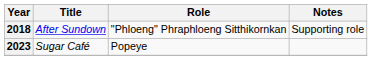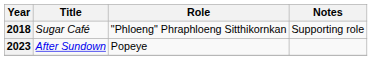2018 | Title: After Sundown -> Sugar Café
2023 | Title: Sugar Café -> After Sundown
